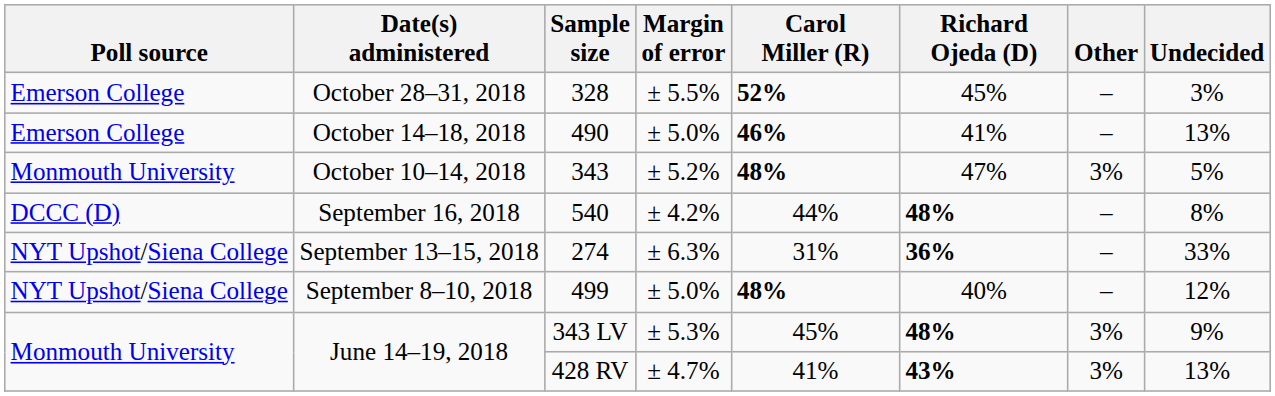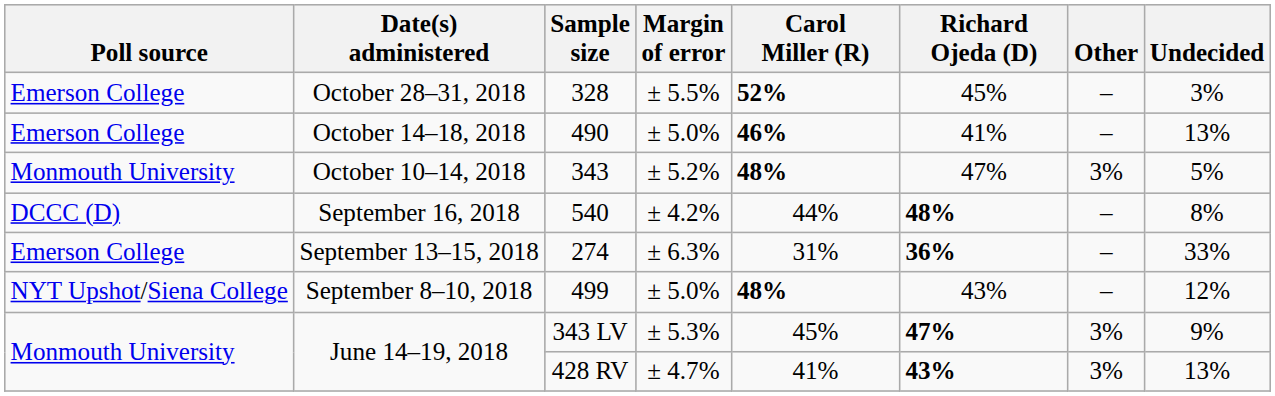274 | Poll source: NYT Upshot/Siena College -> Emerson College
499 | Richard Ojeda (D): 40% -> 43%
343 LV | Richard Ojeda (D): 48% -> 47%
